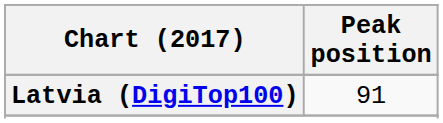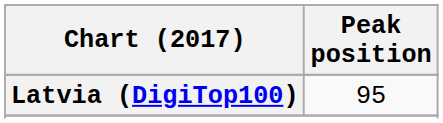Latvia (DigiTop100) | Peak position: 91 -> 95
